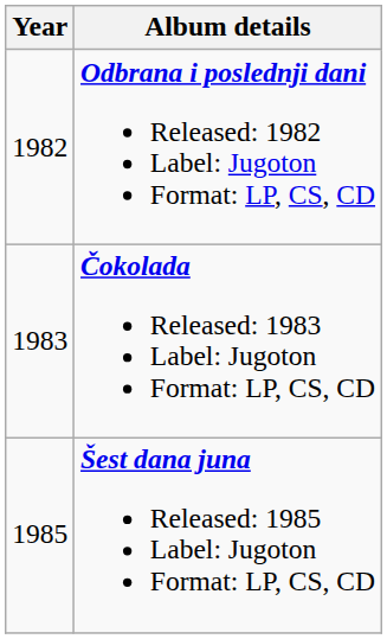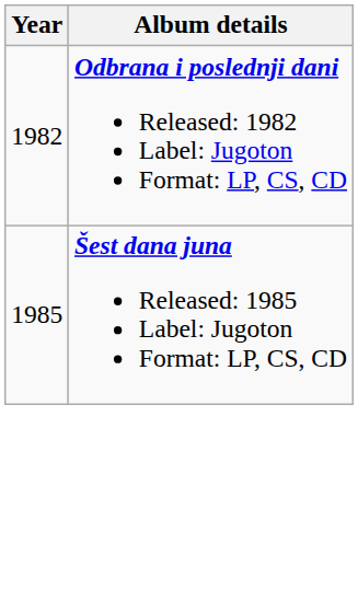- row: 1983 | Čokolada Released: 1983 Label: Jugoton Format: LP, CS, CD
